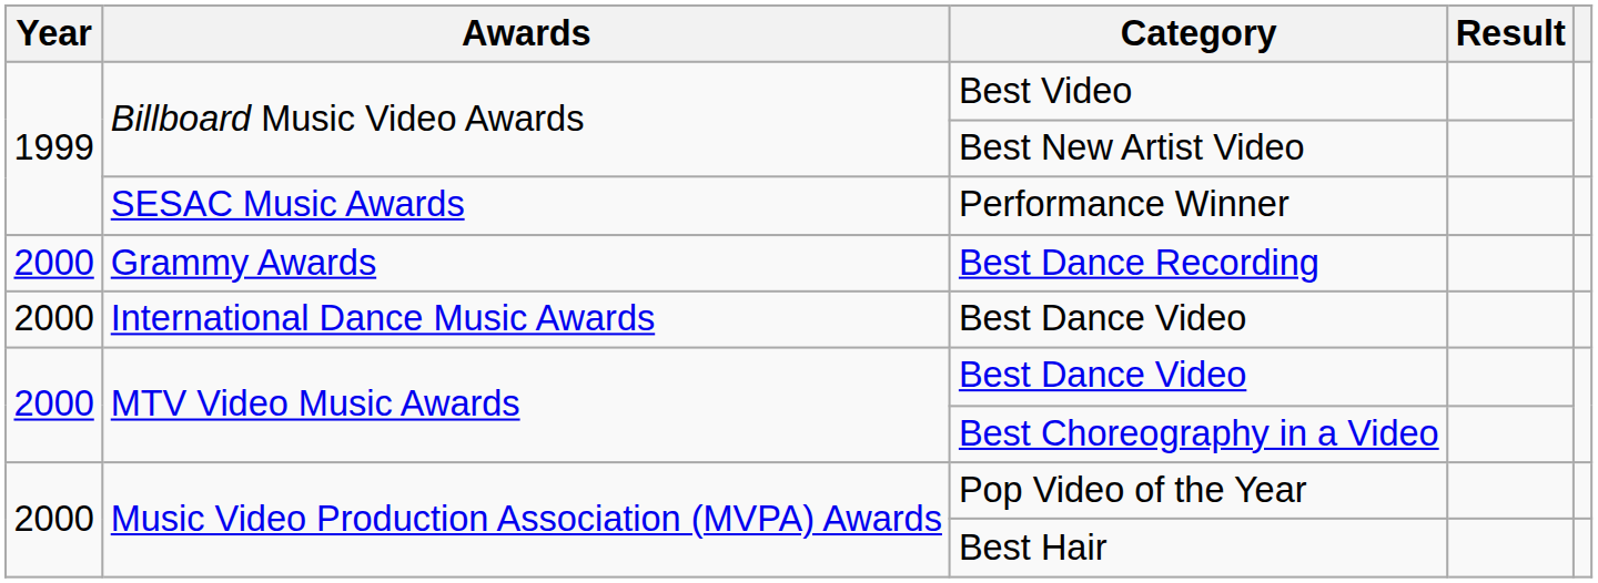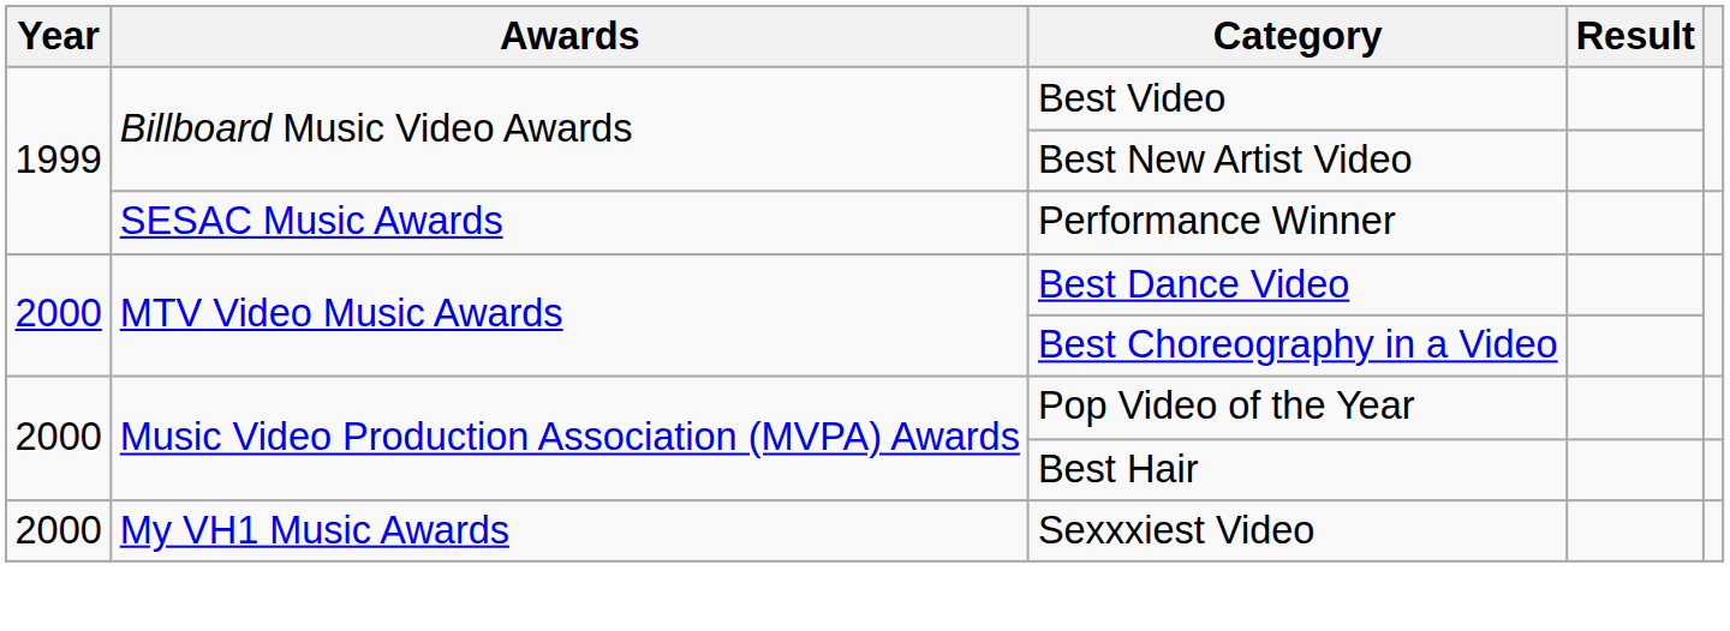- row: 2000 | Grammy Awards | Best Dance Recording
- row: 2000 | International Dance Music Awards | Best Dance Video
+ row: 2000 | My VH1 Music Awards | Sexxxiest Video
